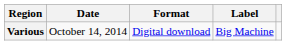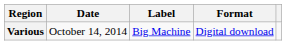columns swapped: Format <-> Label
